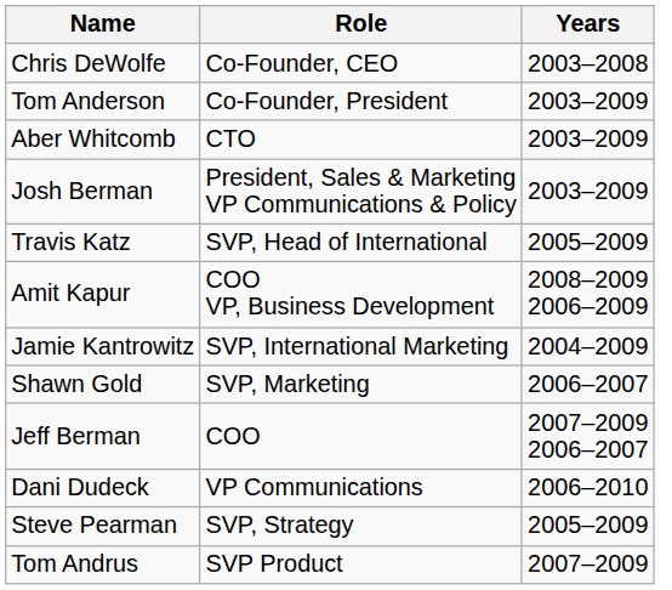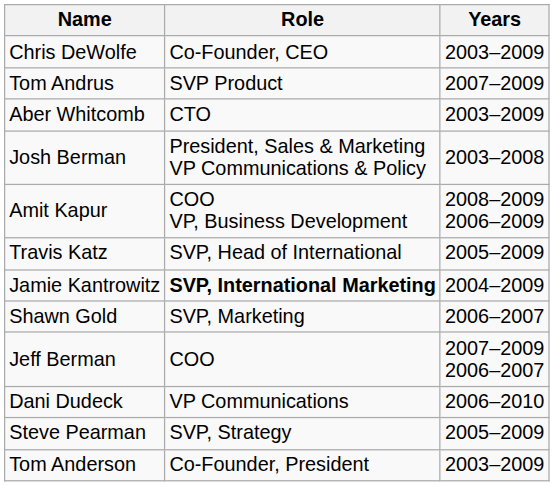Chris DeWolfe | Years: 2003–2008 -> 2003–2009
rows swapped: Tom Anderson <-> Tom Andrus
Josh Berman | Years: 2003–2009 -> 2003–2008
rows swapped: Travis Katz <-> Amit Kapur
Jamie Kantrowitz | Role: normal -> bold
